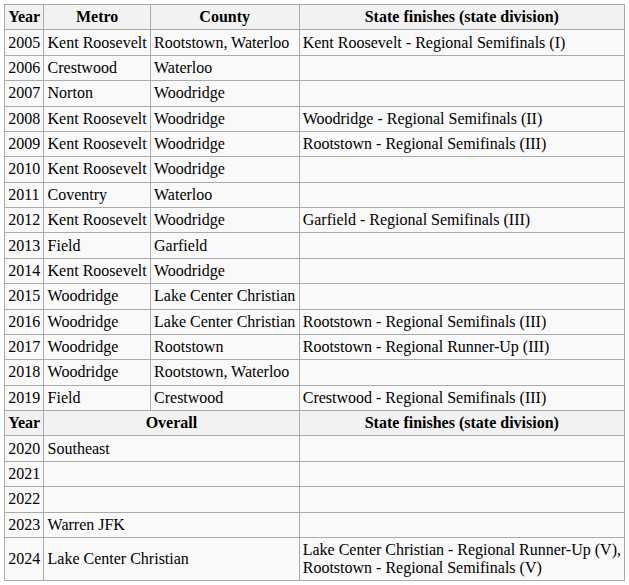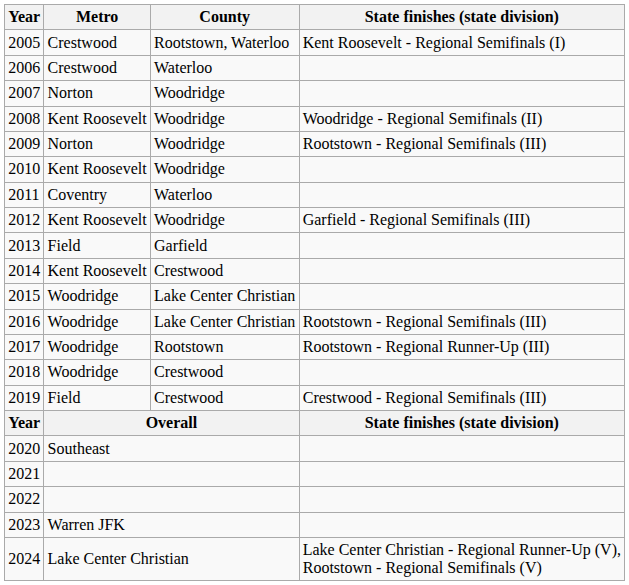2005 | Metro: Kent Roosevelt -> Crestwood
2009 | Metro: Kent Roosevelt -> Norton
2014 | County: Woodridge -> Crestwood
2018 | County: Rootstown, Waterloo -> Crestwood
